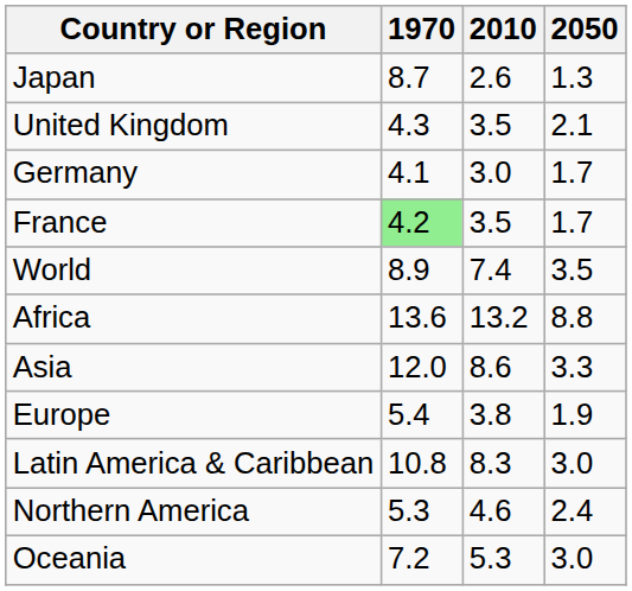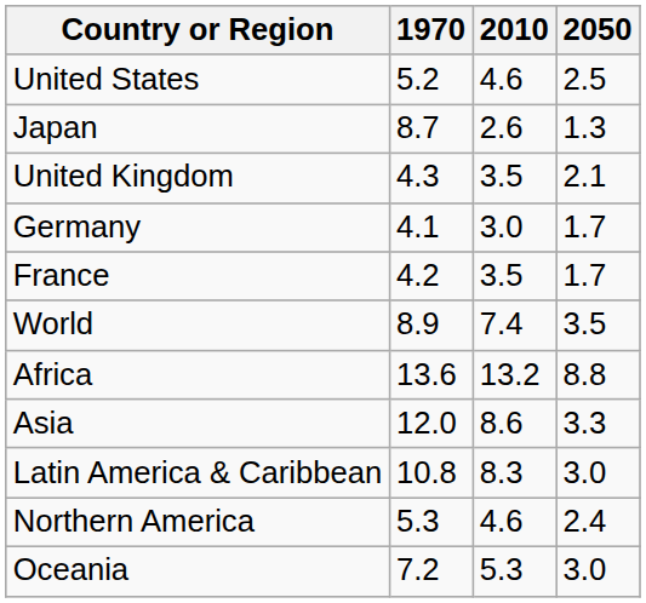+ row: United States | 5.2 | 4.6 | 2.5
France | 1970: lightgreen background -> no background
- row: Europe | 5.4 | 3.8 | 1.9
